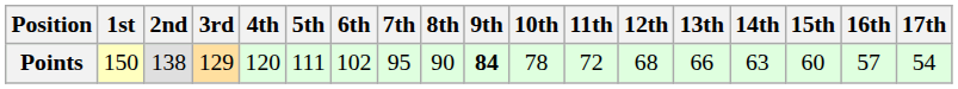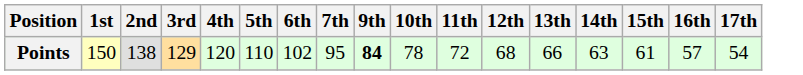- column: 8th | 90
Points | 5th: 111 -> 110
Points | 15th: 60 -> 61
